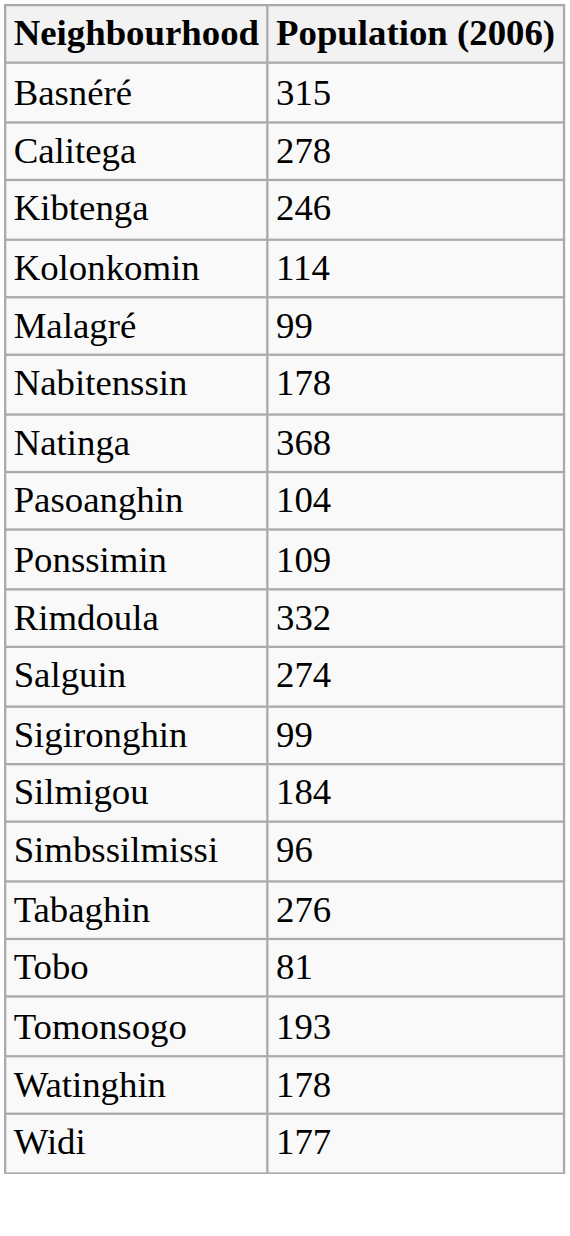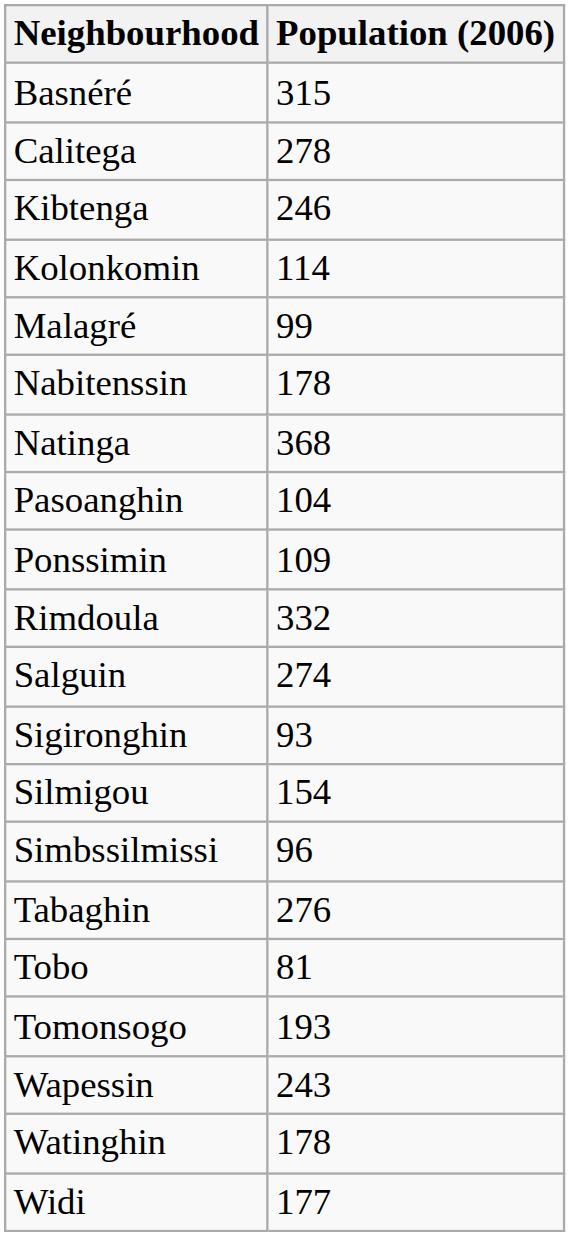Sigironghin | Population (2006): 99 -> 93
Silmigou | Population (2006): 184 -> 154
+ row: Wapessin | 243
